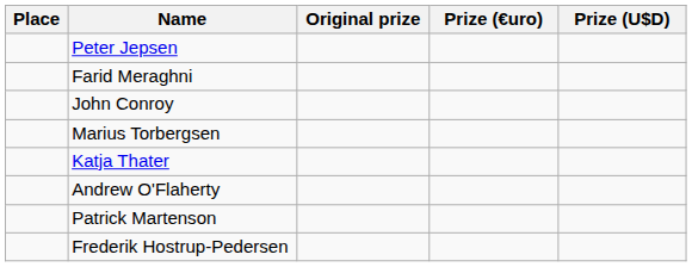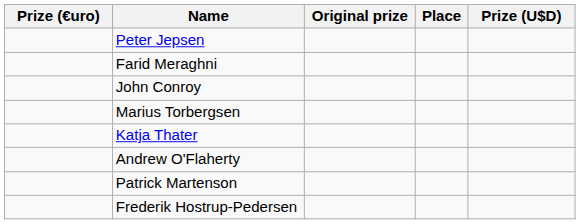columns swapped: Place <-> Prize (€uro)
